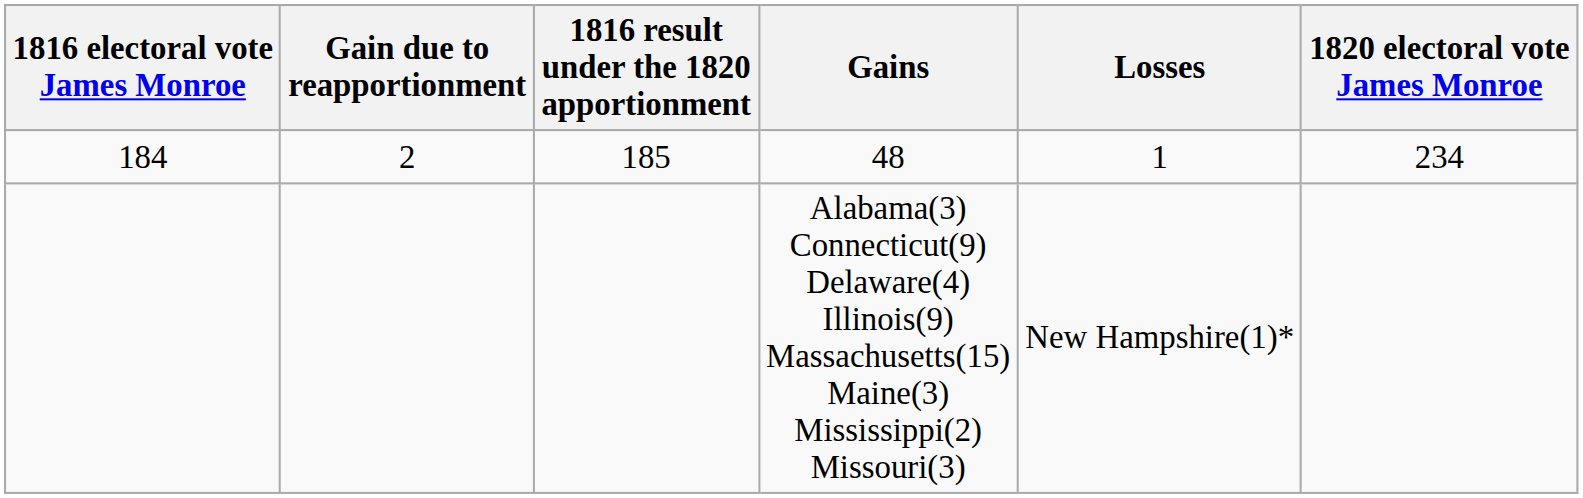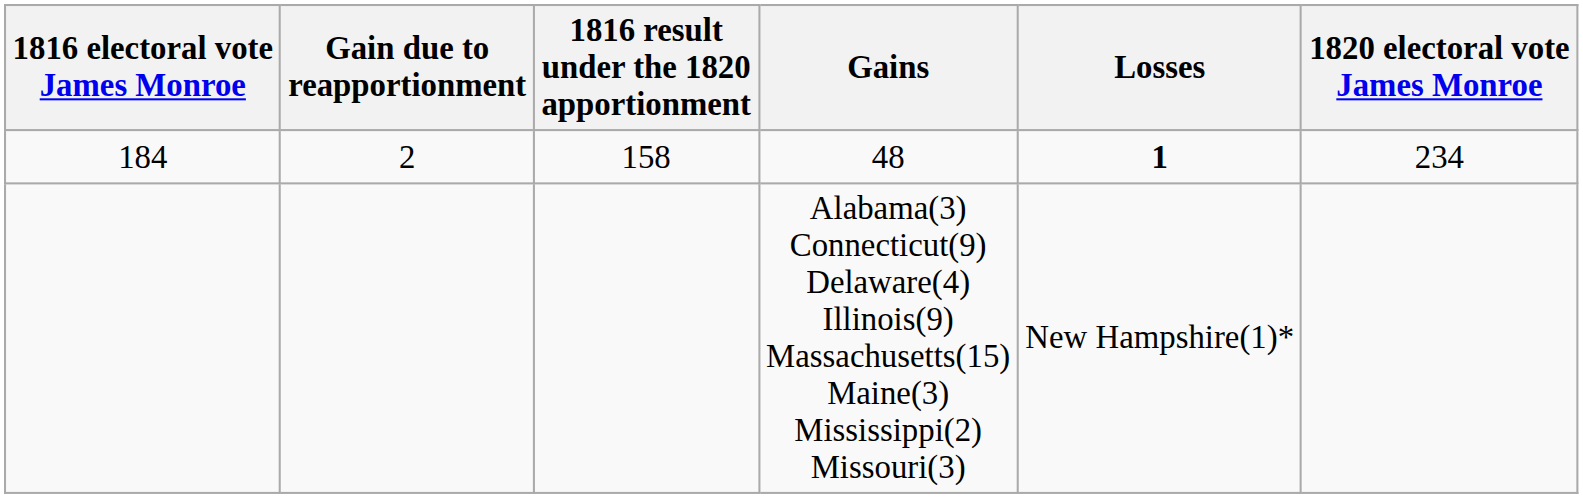48 | 1816 result under the 1820 apportionment: 185 -> 158
48 | Losses: normal -> bold
